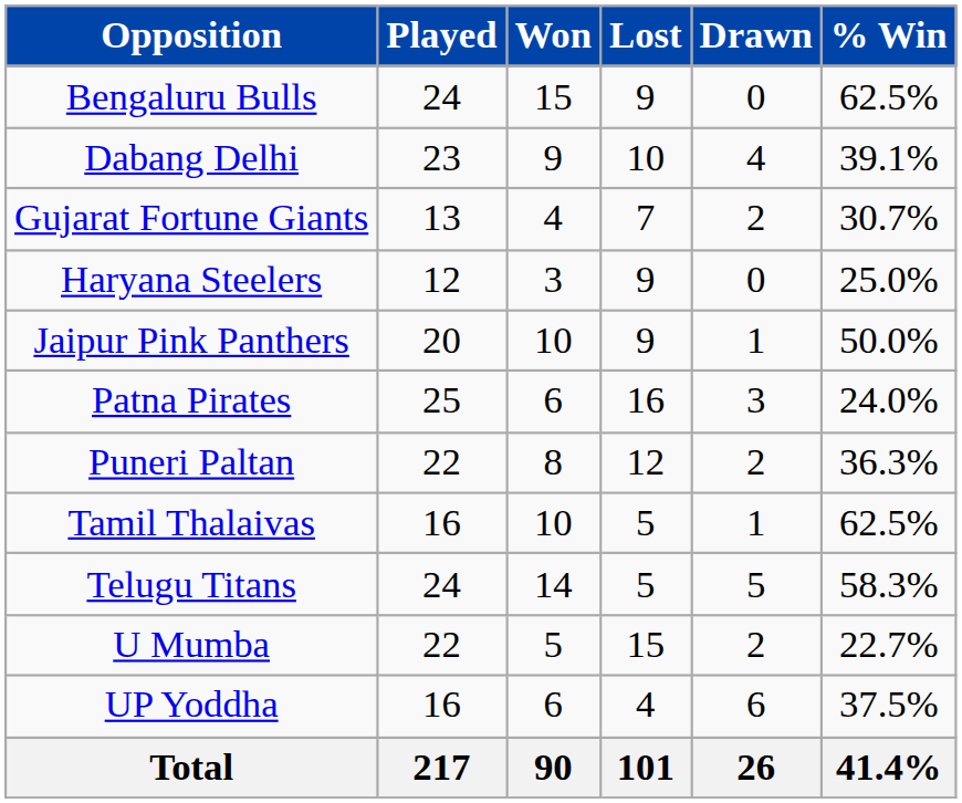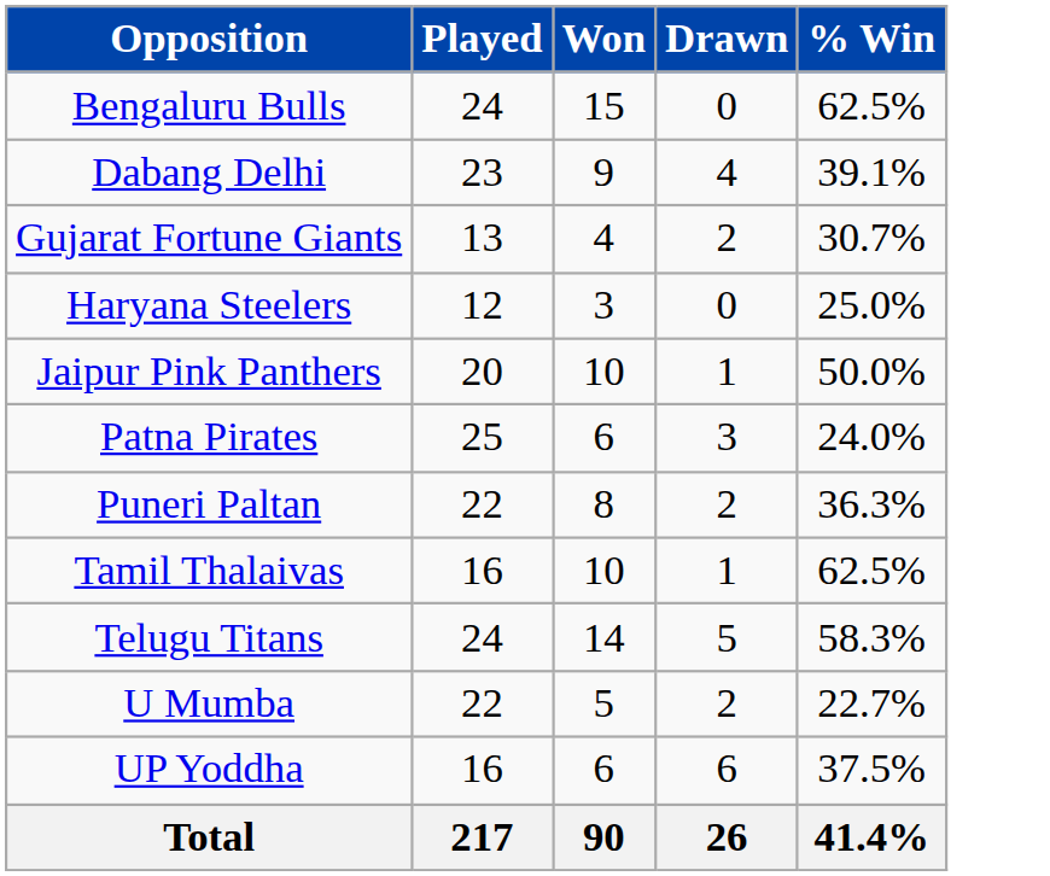- column: Lost | 9 | 10 | 7 | 9 | 9 | 16 | 12 | 5 | 5 | 15 | 4 | 101
